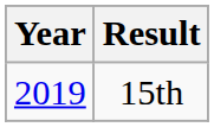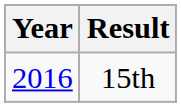15th | Year: 2019 -> 2016
